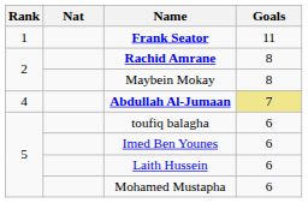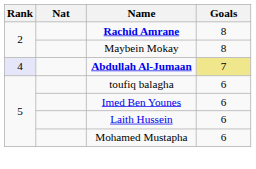- row: 1 | Frank Seator | 11
Abdullah Al-Jumaan | Rank: no background -> lavender background
